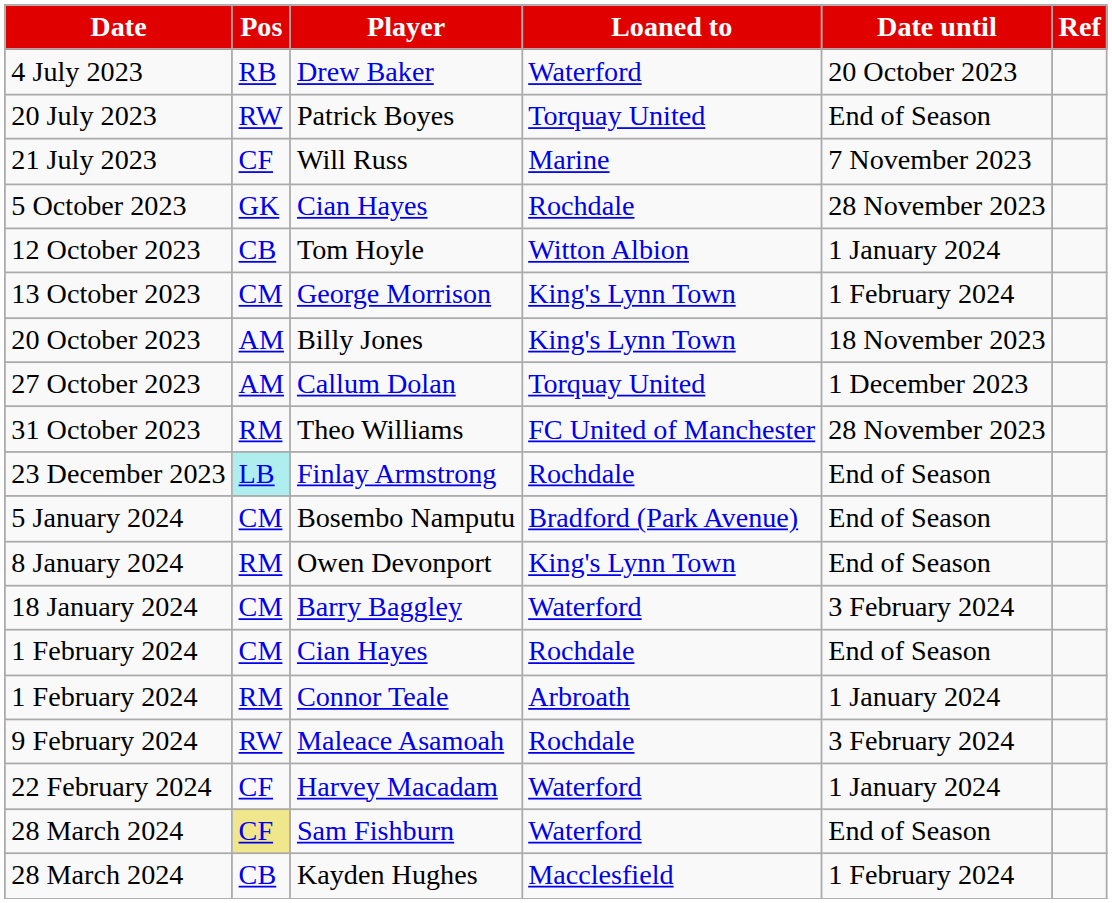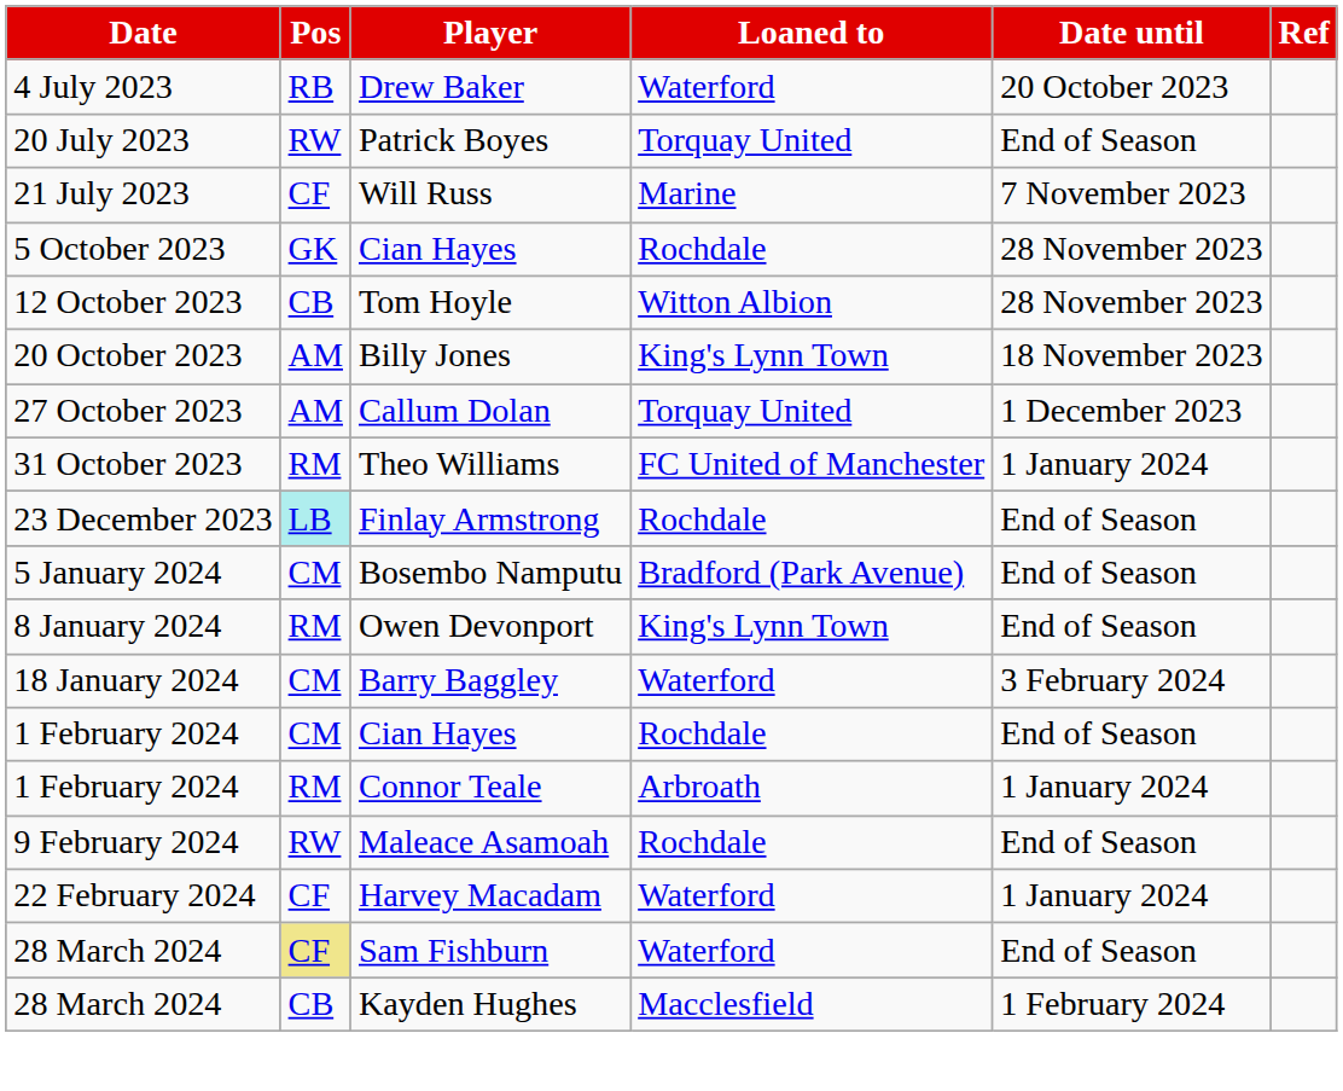Tom Hoyle | Date until: 1 January 2024 -> 28 November 2023
- row: 13 October 2023 | CM | George Morrison | King's Lynn Town | 1 February 2024
Theo Williams | Date until: 28 November 2023 -> 1 January 2024
Maleace Asamoah | Date until: 3 February 2024 -> End of Season
